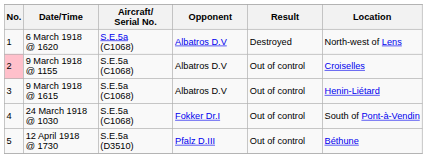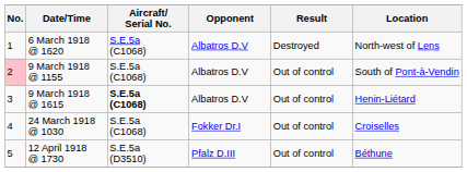9 March 1918 @ 1155 | Location: Croiselles -> South of Pont-à-Vendin
9 March 1918 @ 1615 | Aircraft/ Serial No.: normal -> bold
24 March 1918 @ 1030 | Location: South of Pont-à-Vendin -> Croiselles
